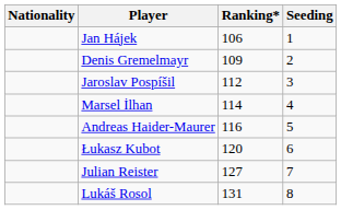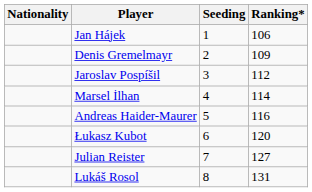columns swapped: Ranking* <-> Seeding
